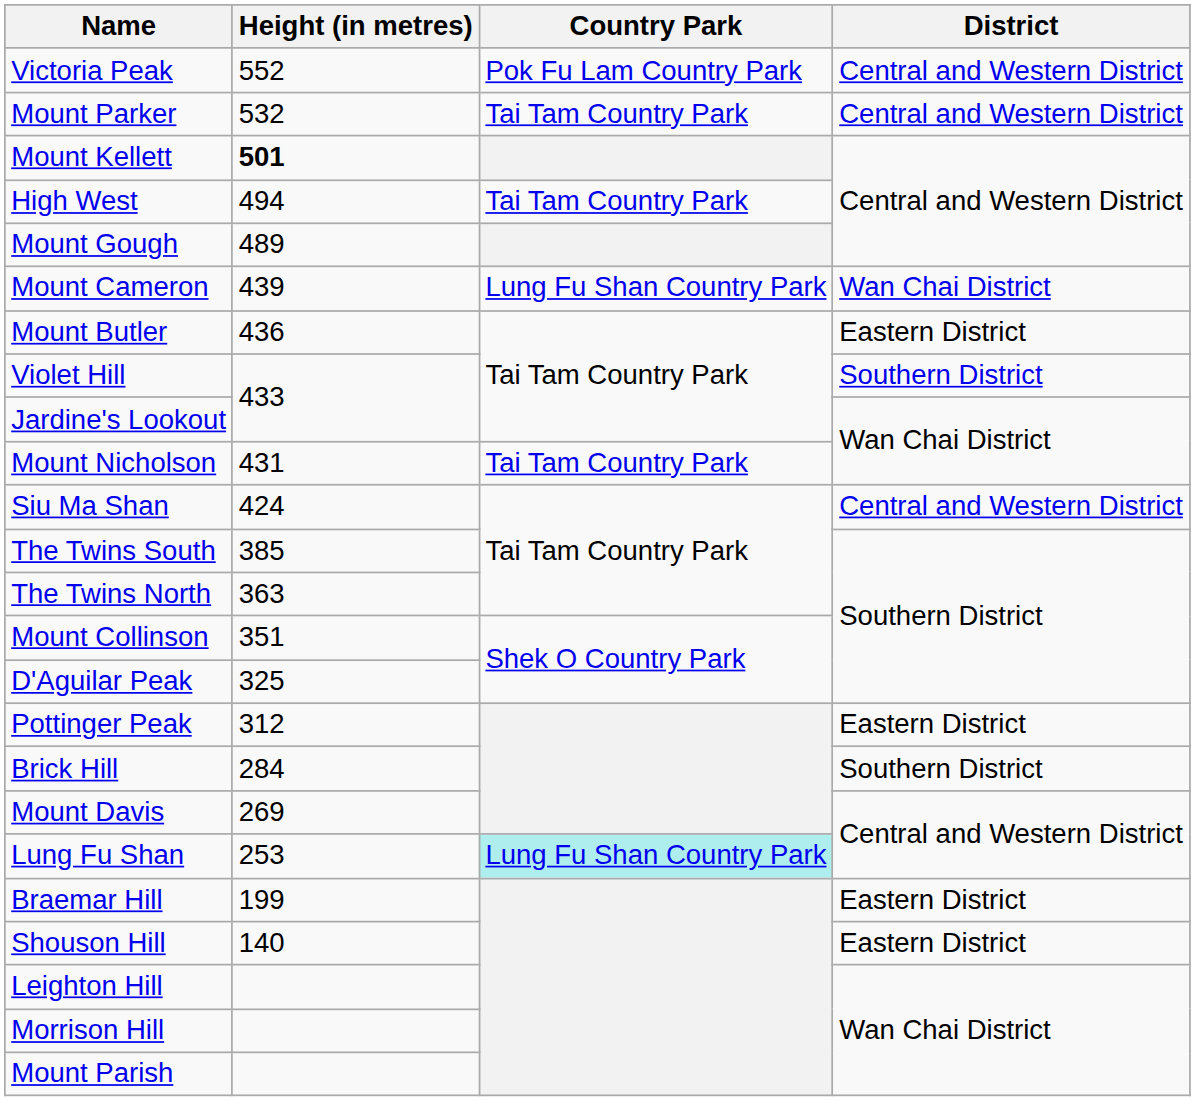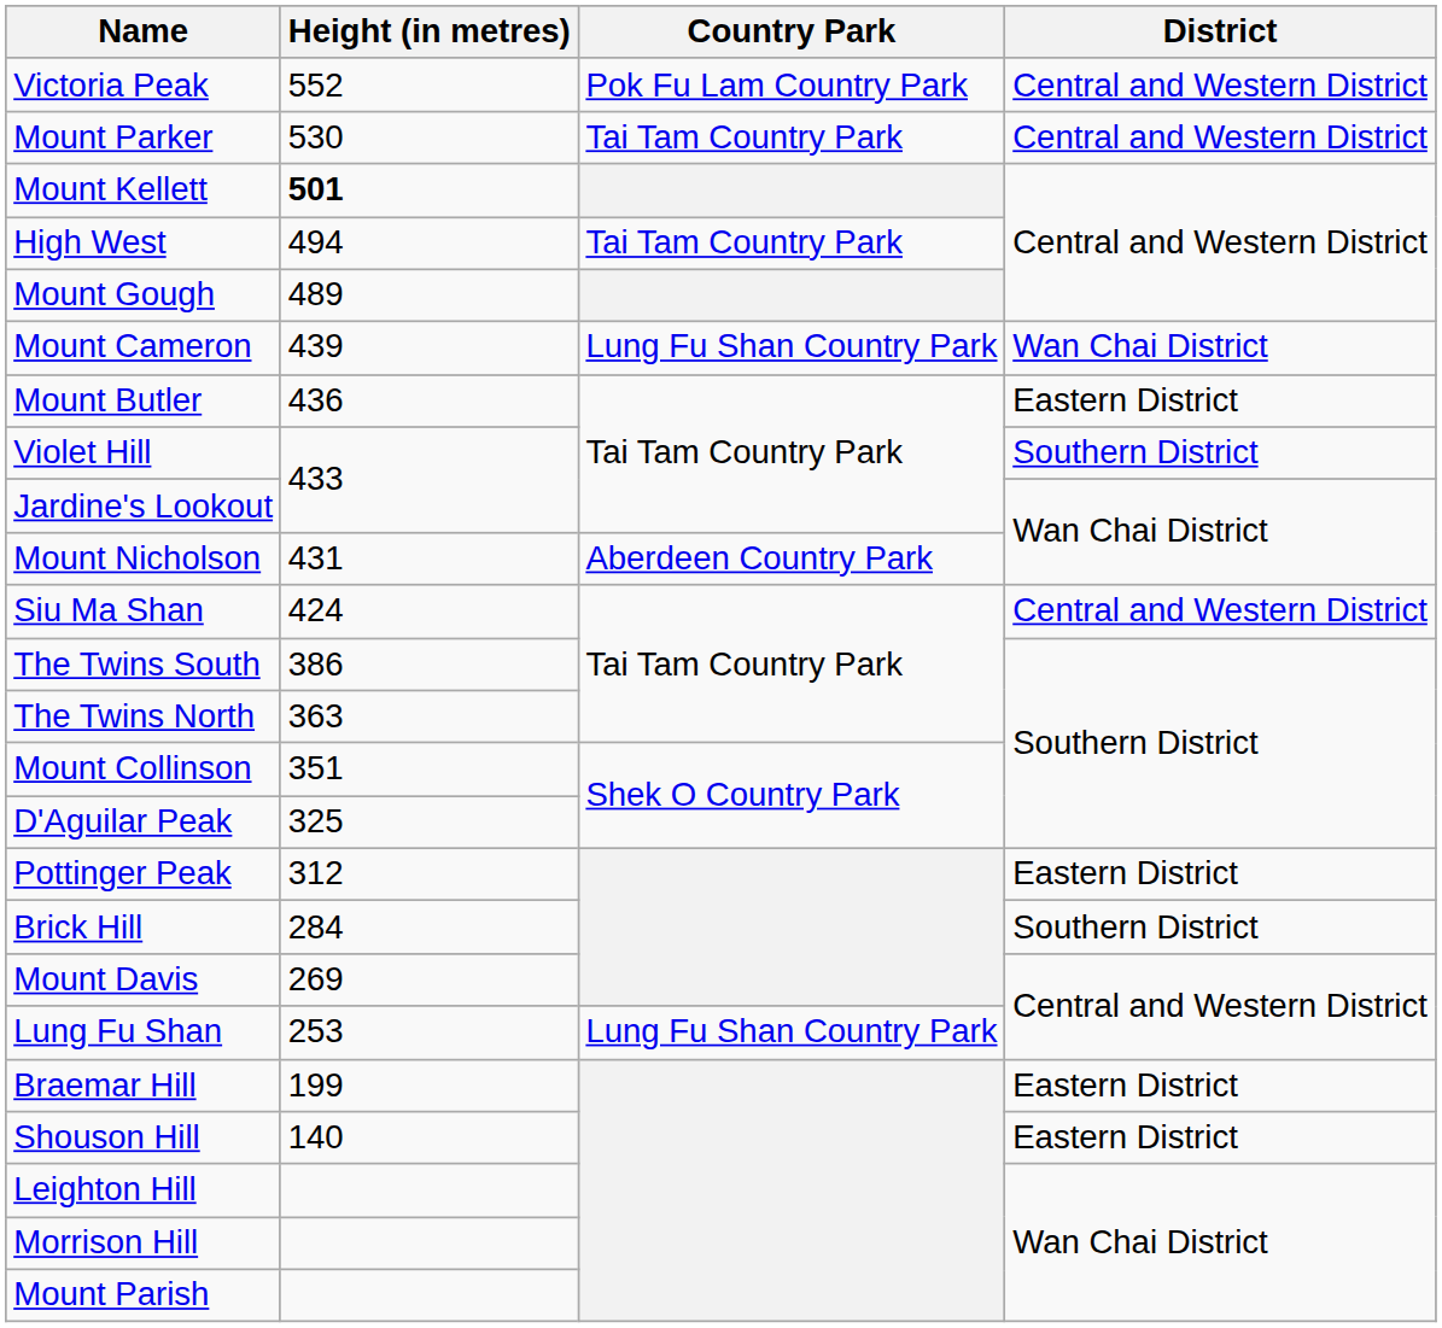Mount Parker | Height (in metres): 532 -> 530
Mount Nicholson | Country Park: Tai Tam Country Park -> Aberdeen Country Park
The Twins South | Height (in metres): 385 -> 386
Lung Fu Shan | Country Park: paleturquoise background -> no background
